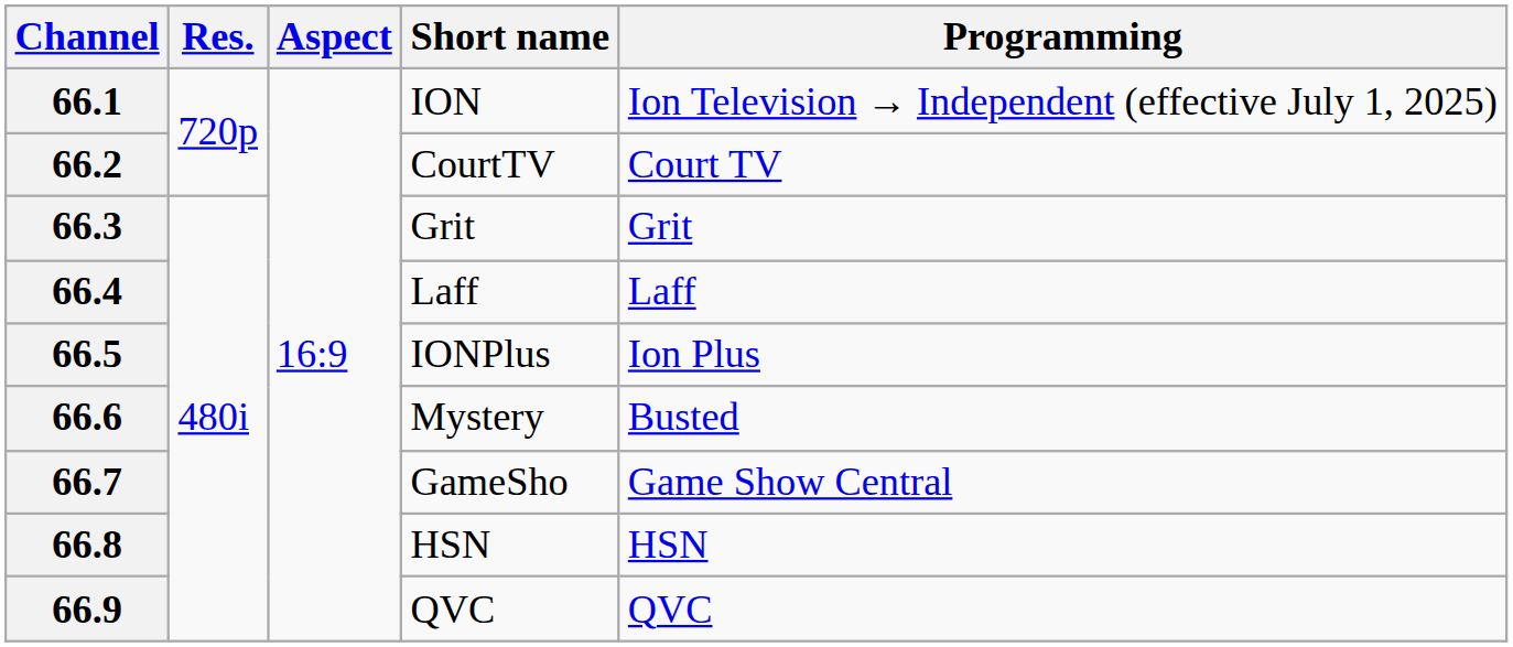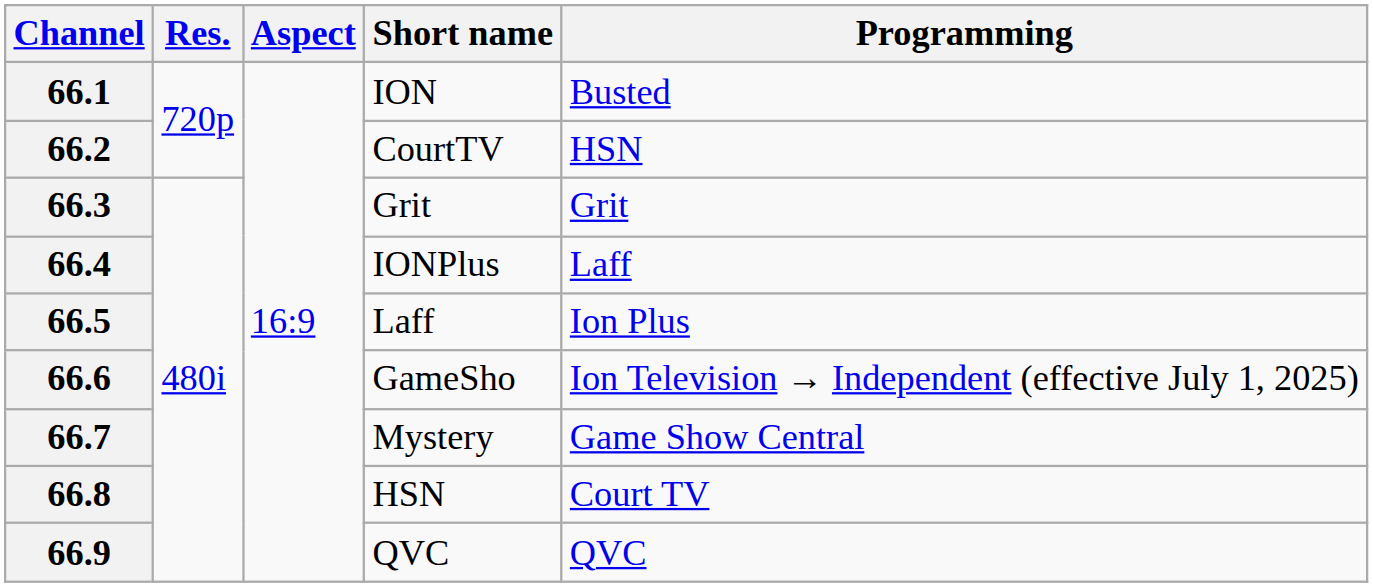66.1 | Programming: Ion Television → Independent (effective July 1, 2025) -> Busted
66.2 | Programming: Court TV -> HSN
66.4 | Short name: Laff -> IONPlus
66.5 | Short name: IONPlus -> Laff
66.6 | Short name: Mystery -> GameSho
66.6 | Programming: Busted -> Ion Television → Independent (effective July 1, 2025)
66.7 | Short name: GameSho -> Mystery
66.8 | Programming: HSN -> Court TV
